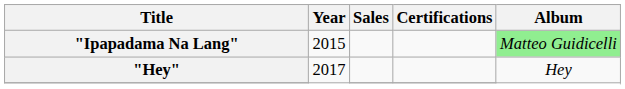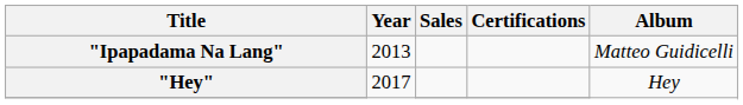"Ipapadama Na Lang" | Year: 2015 -> 2013
"Ipapadama Na Lang" | Album: lightgreen background -> no background
